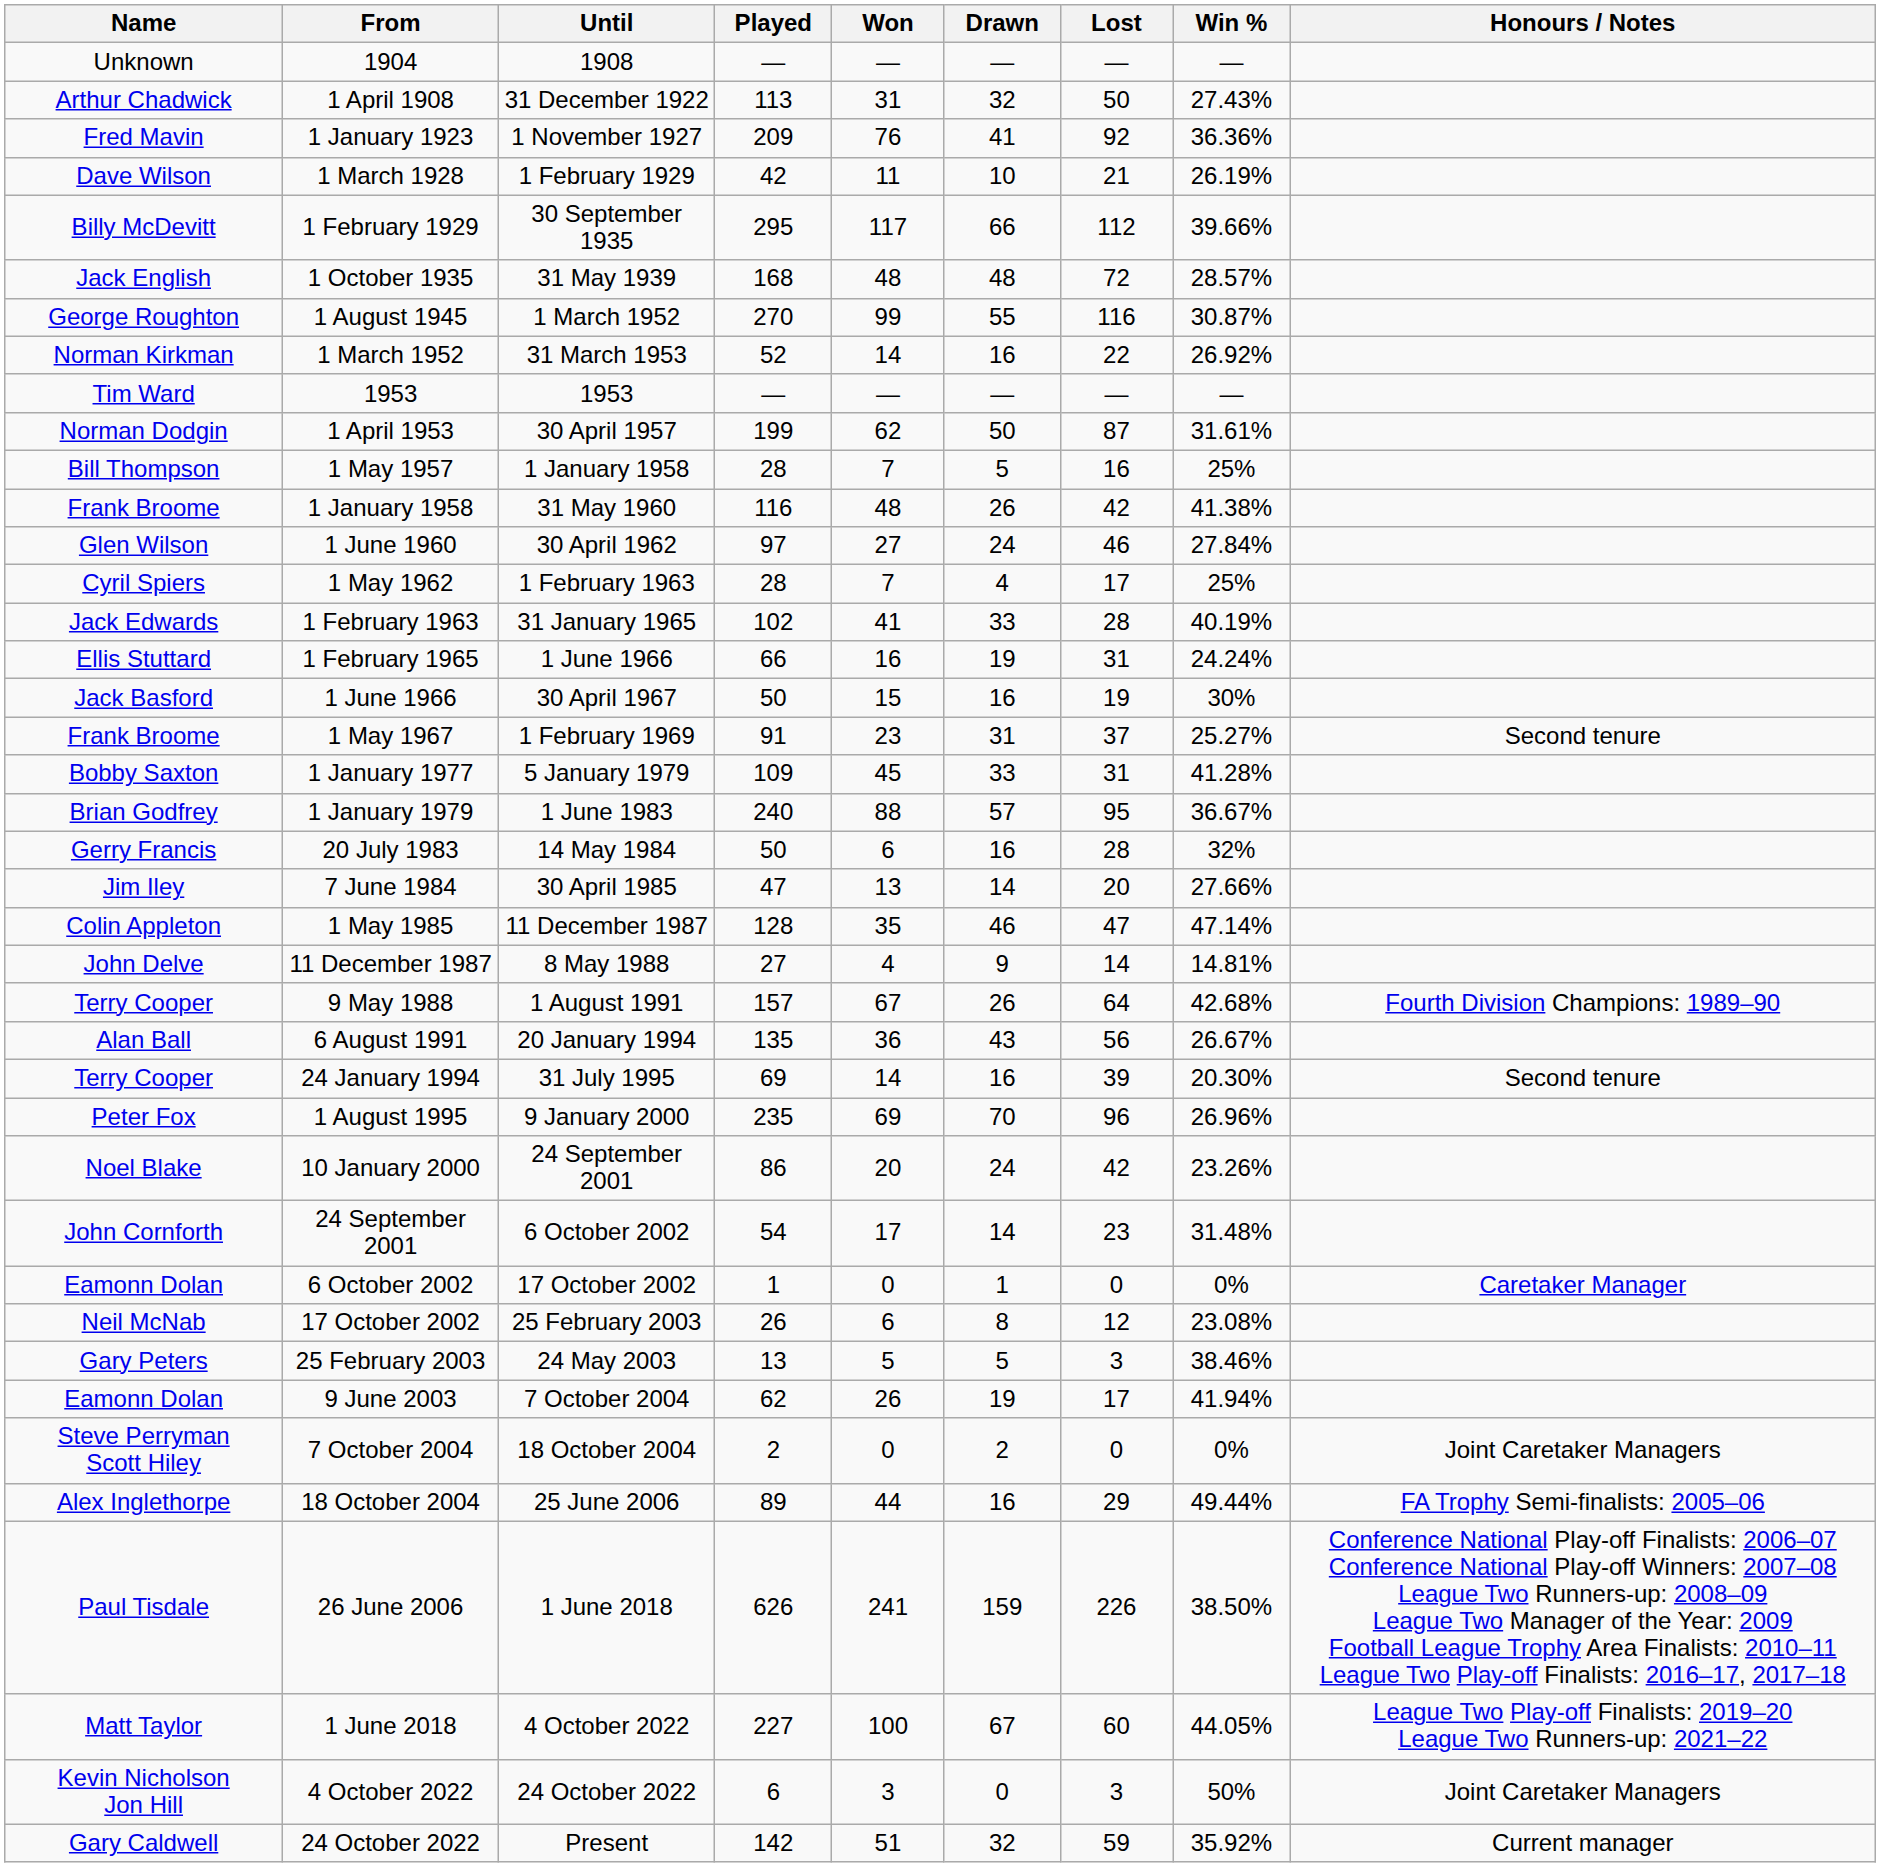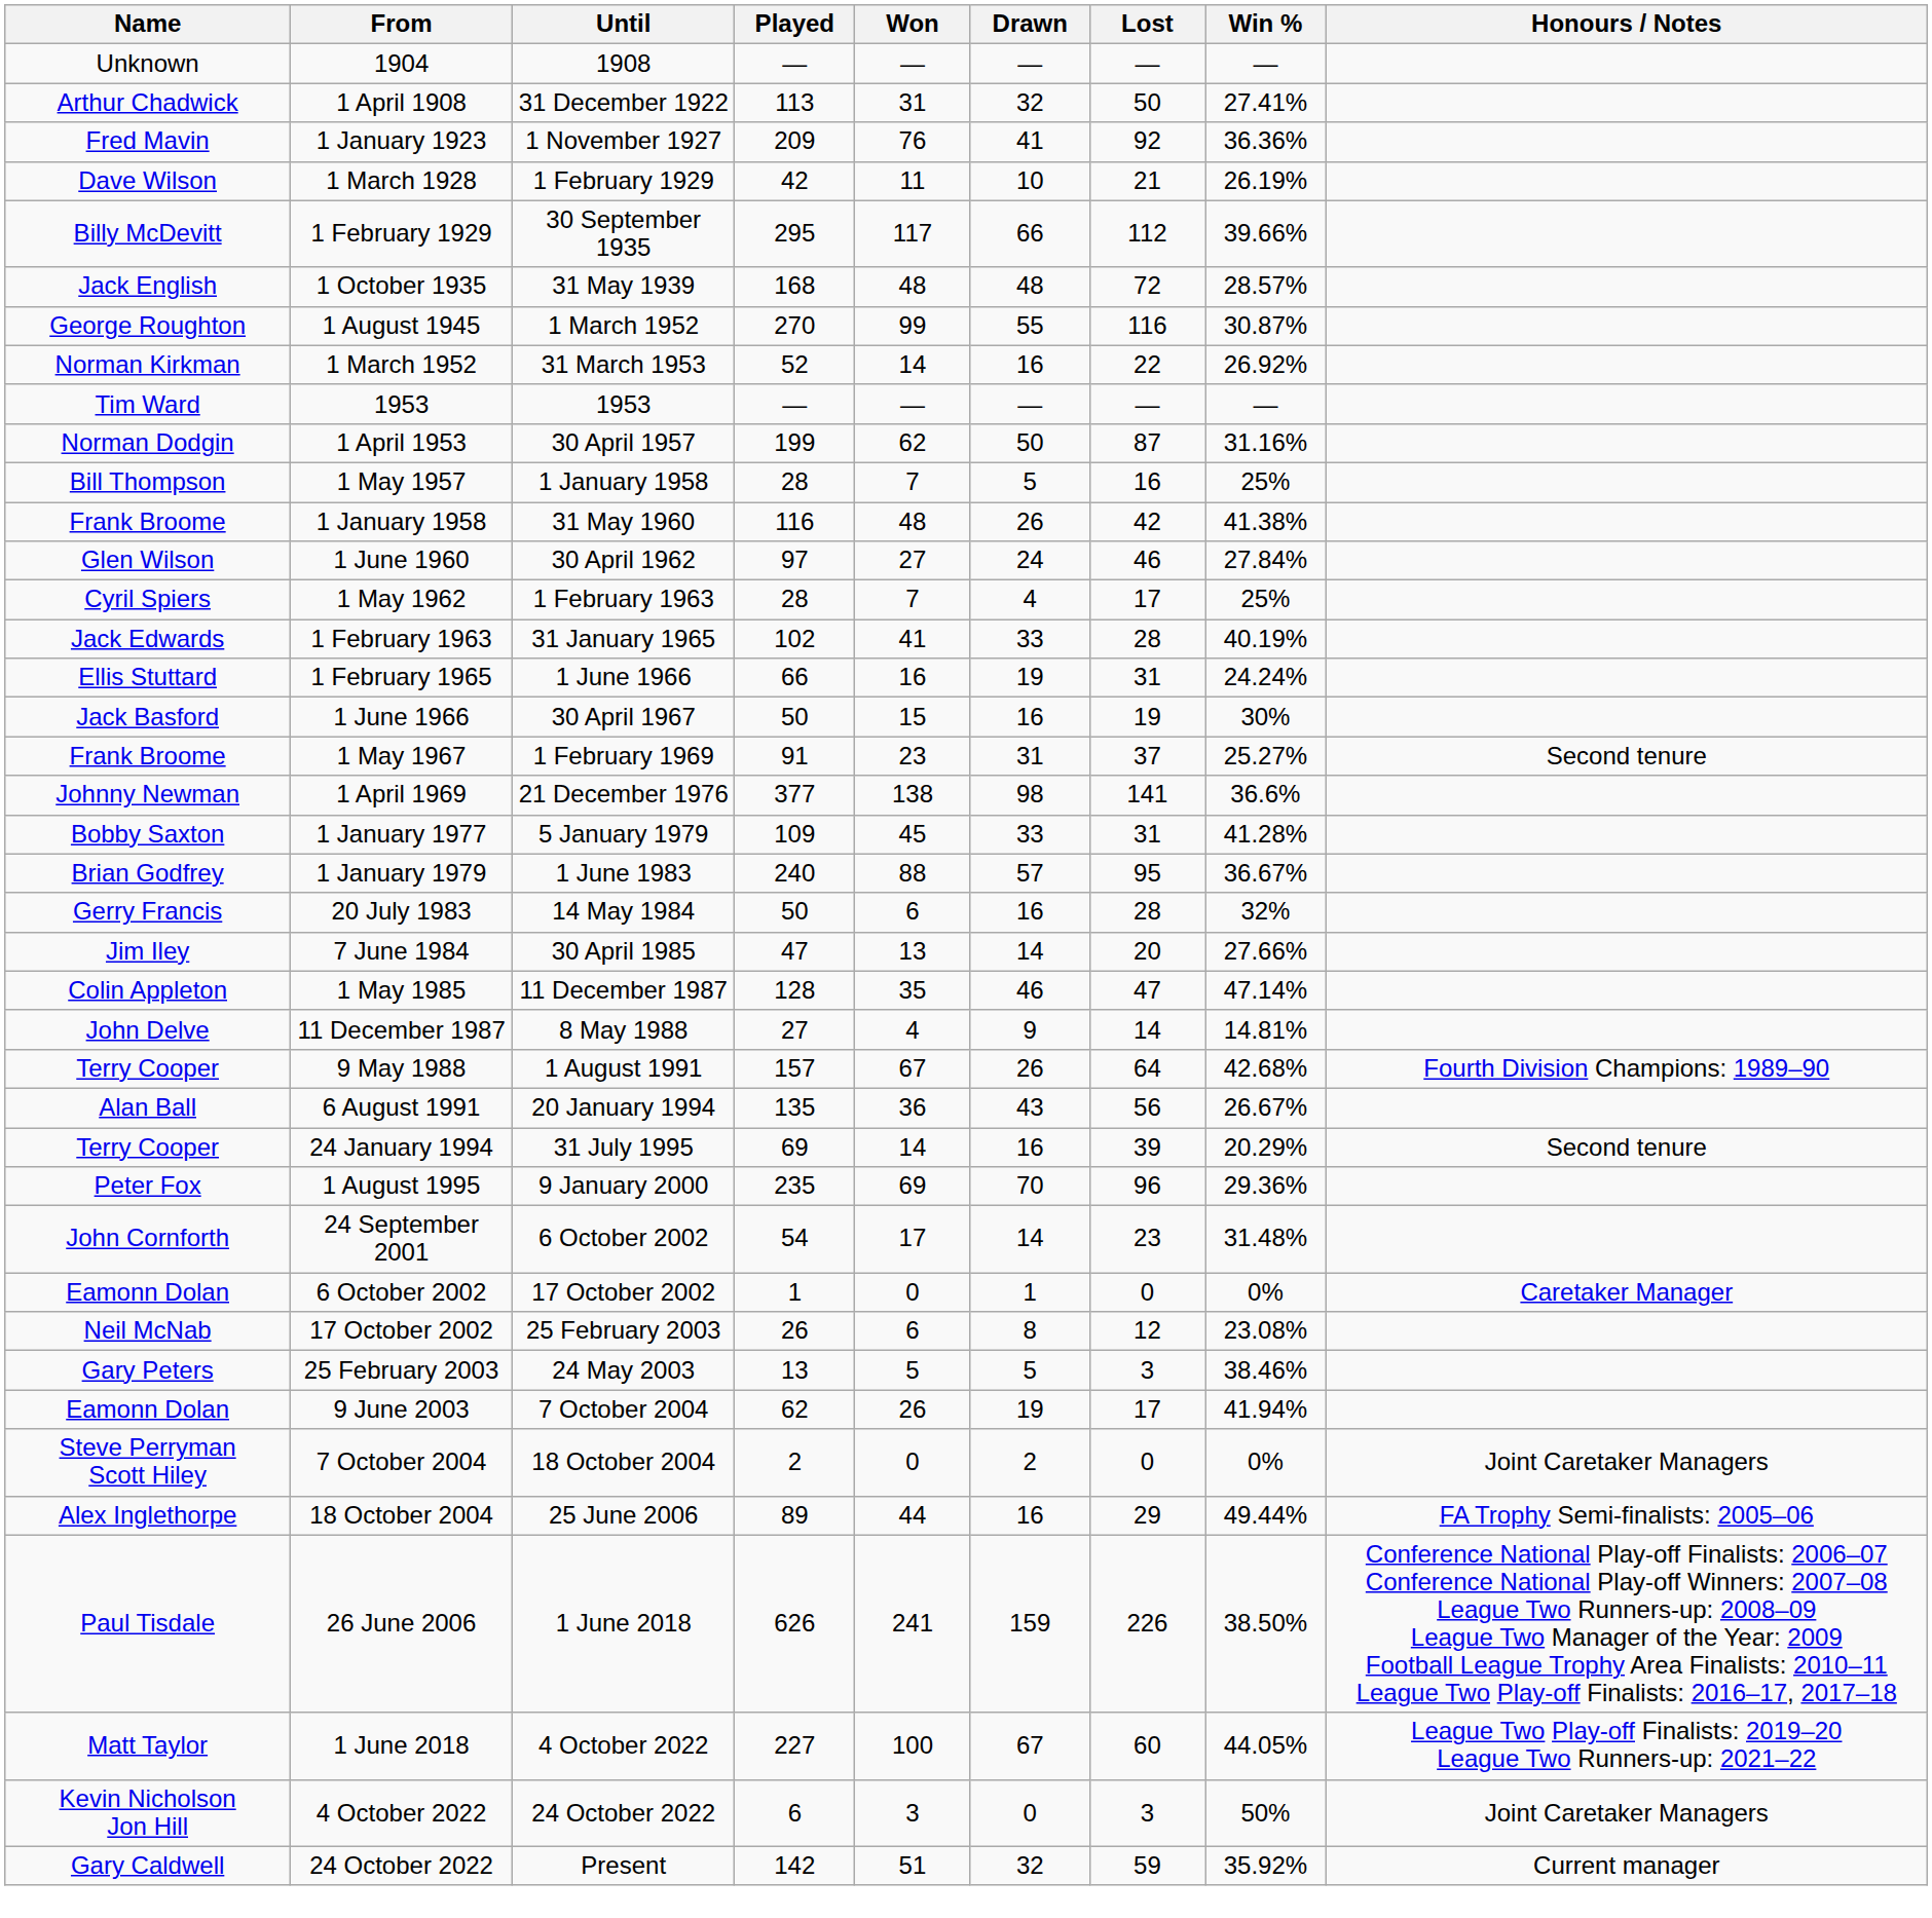1 April 1908 | Win %: 27.43% -> 27.41%
1 April 1953 | Win %: 31.61% -> 31.16%
+ row: Johnny Newman | 1 April 1969 | 21 December 1976 | 377 | 138 | 98 | 141 | 36.6%
24 January 1994 | Win %: 20.30% -> 20.29%
1 August 1995 | Win %: 26.96% -> 29.36%
- row: Noel Blake | 10 January 2000 | 24 September 2001 | 86 | 20 | 24 | 42 | 23.26%
